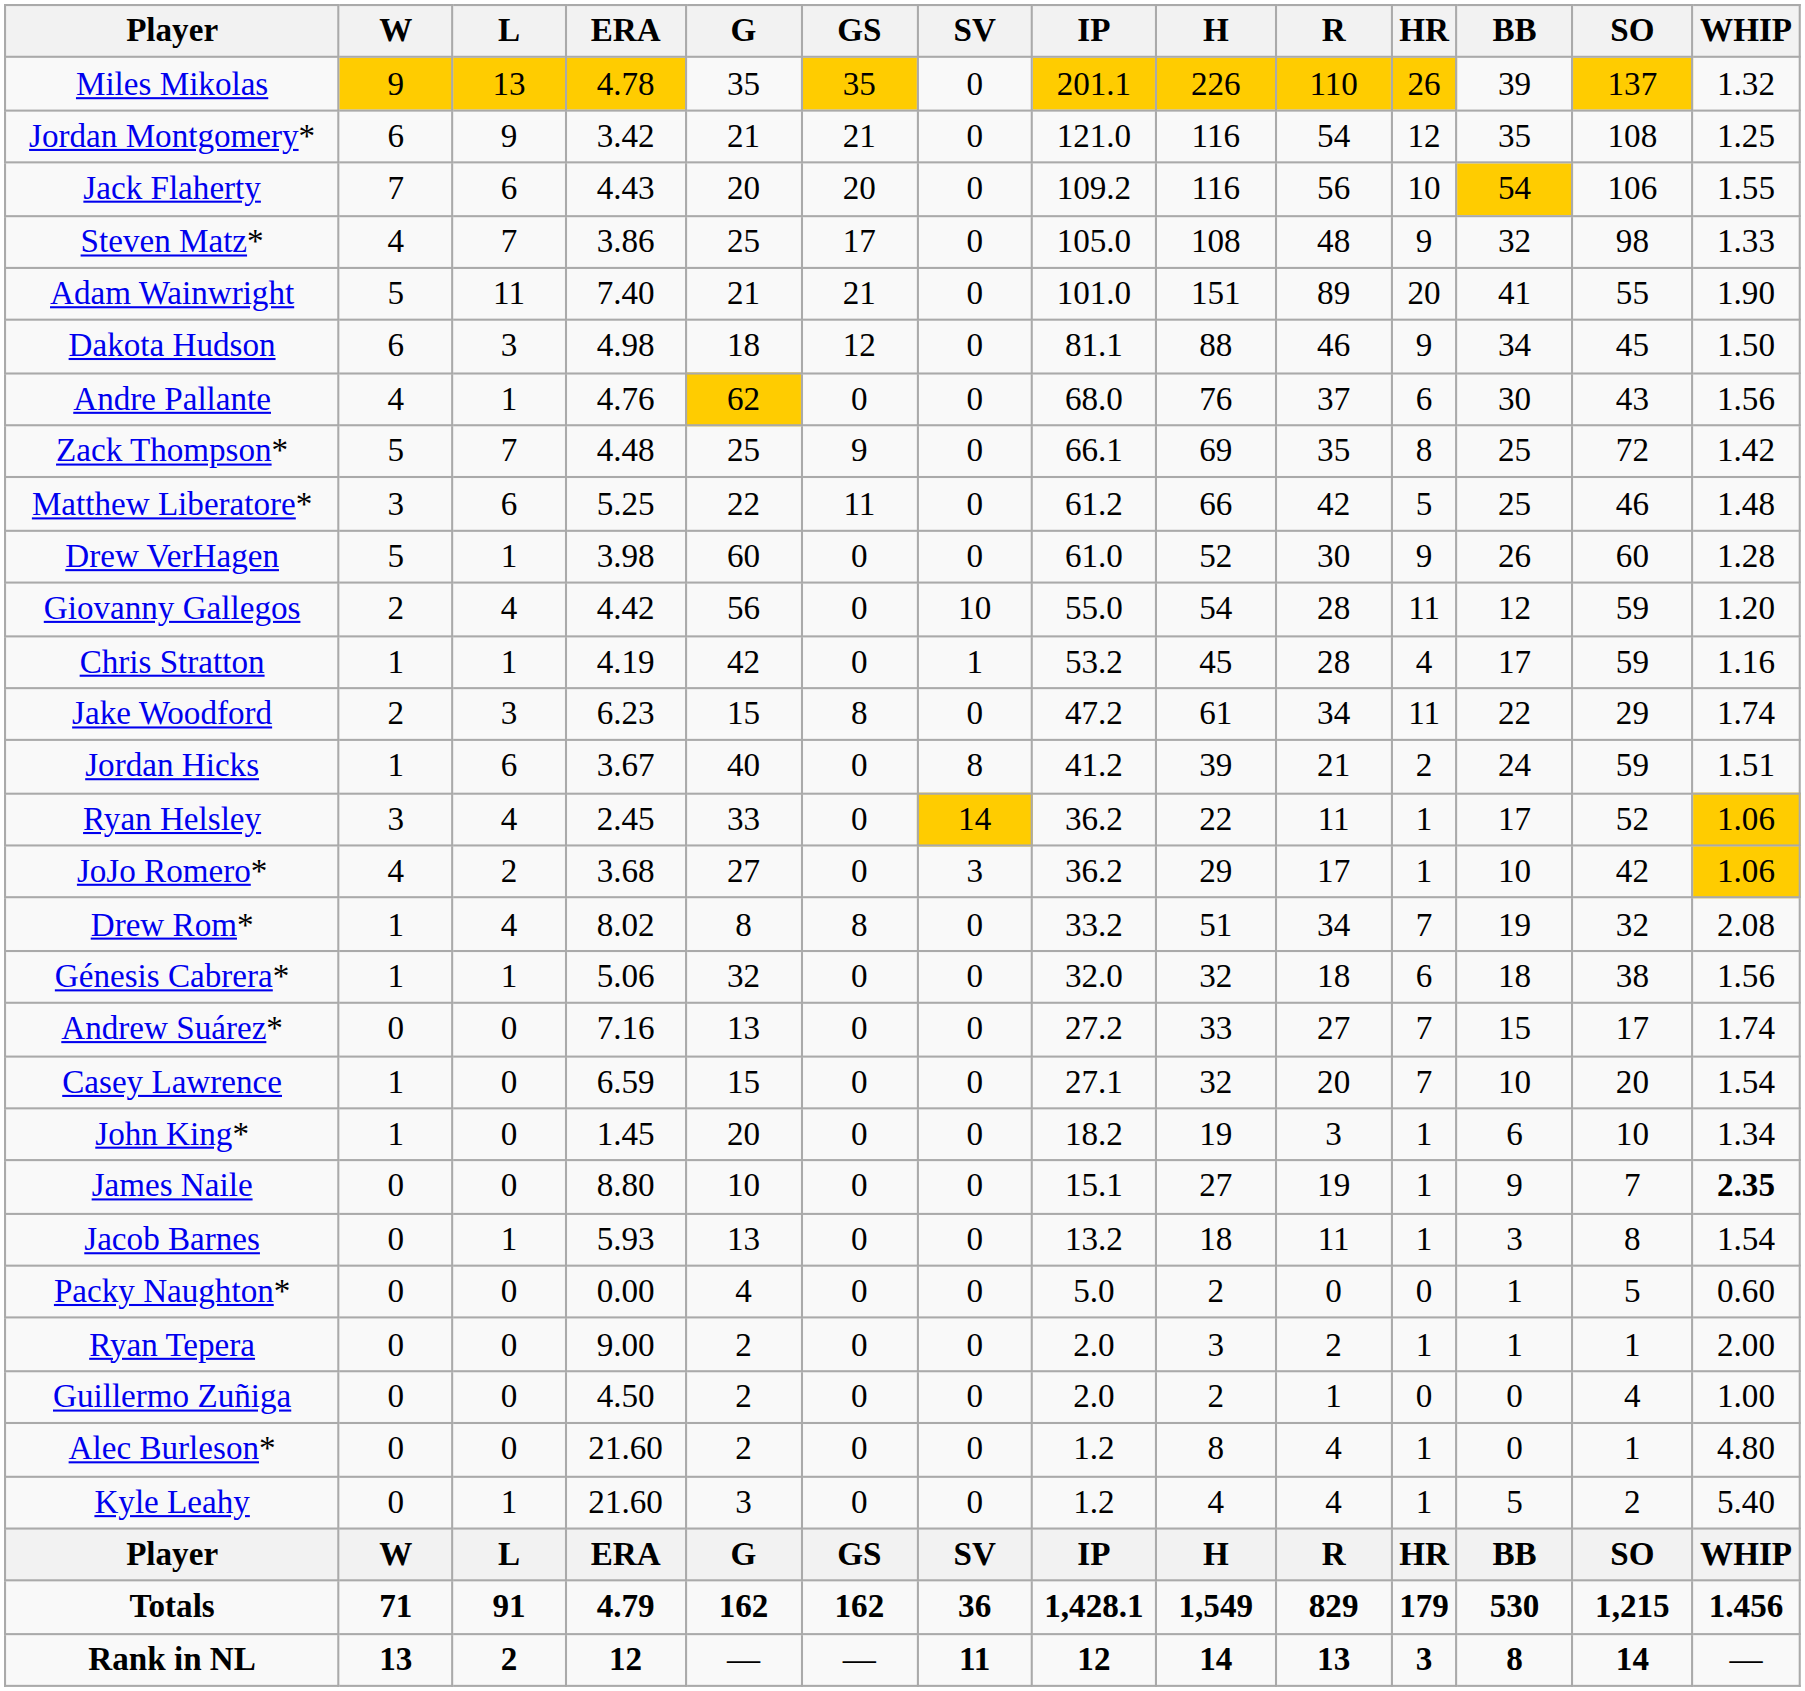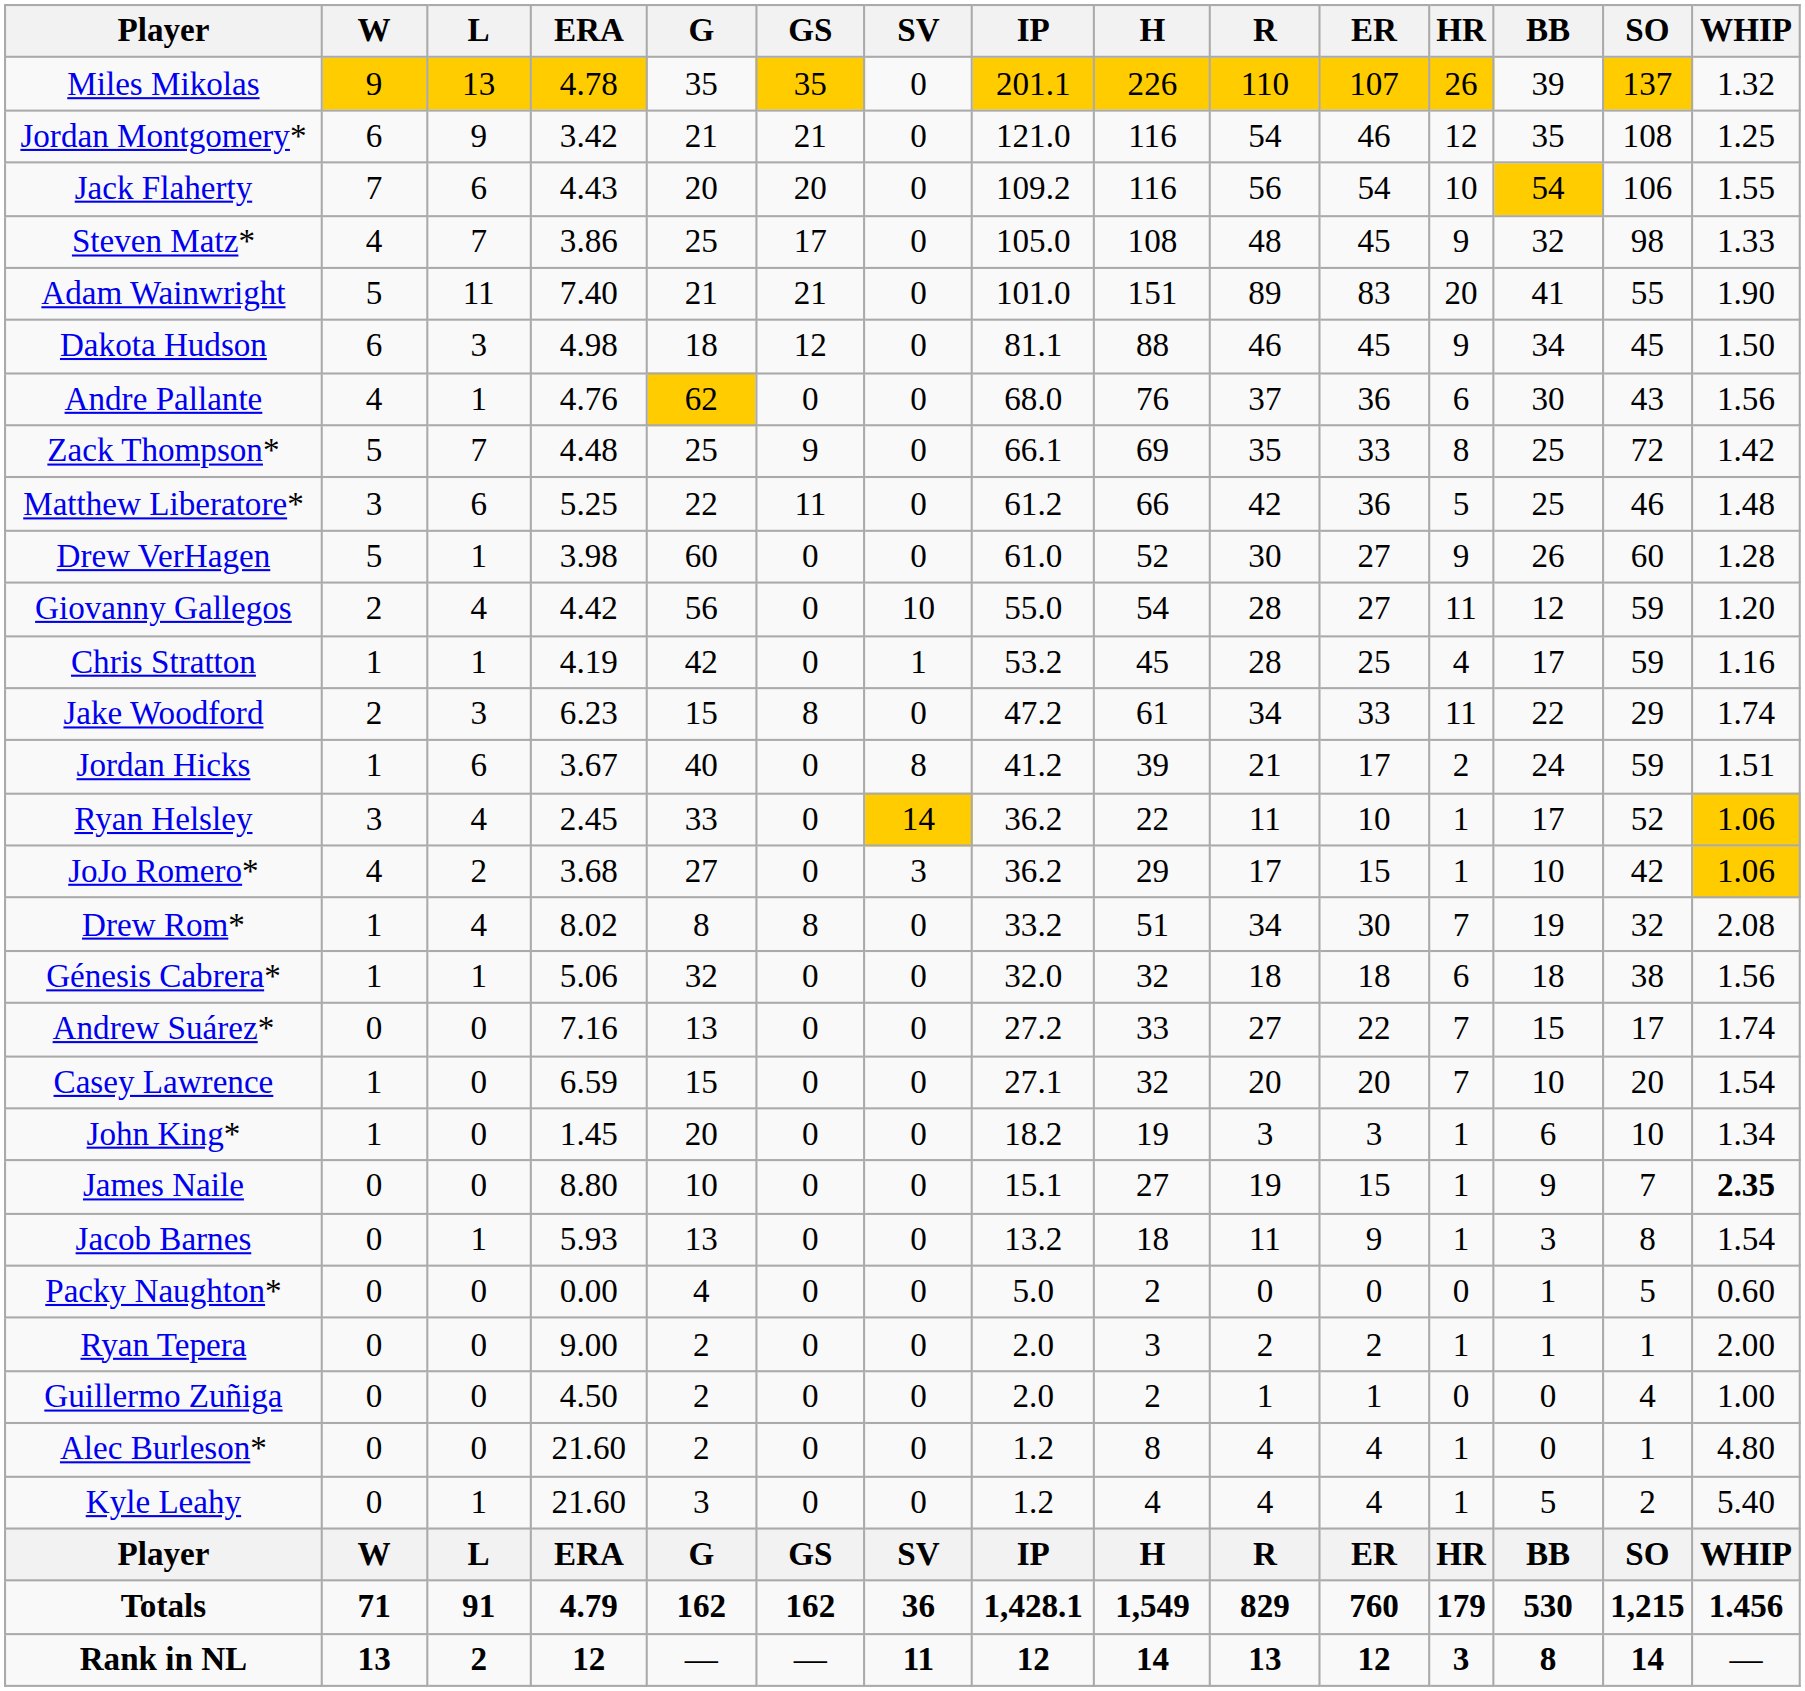+ column: ER | 107 | 46 | 54 | 45 | 83 | 45 | 36 | 33 | 36 | 27 | 27 | 25 | 33 | 17 | 10 | 15 | 30 | 18 | 22 | 20 | 3 | 15 | 9 | 0 | 2 | 1 | 4 | 4 | ER | 760 | 12
